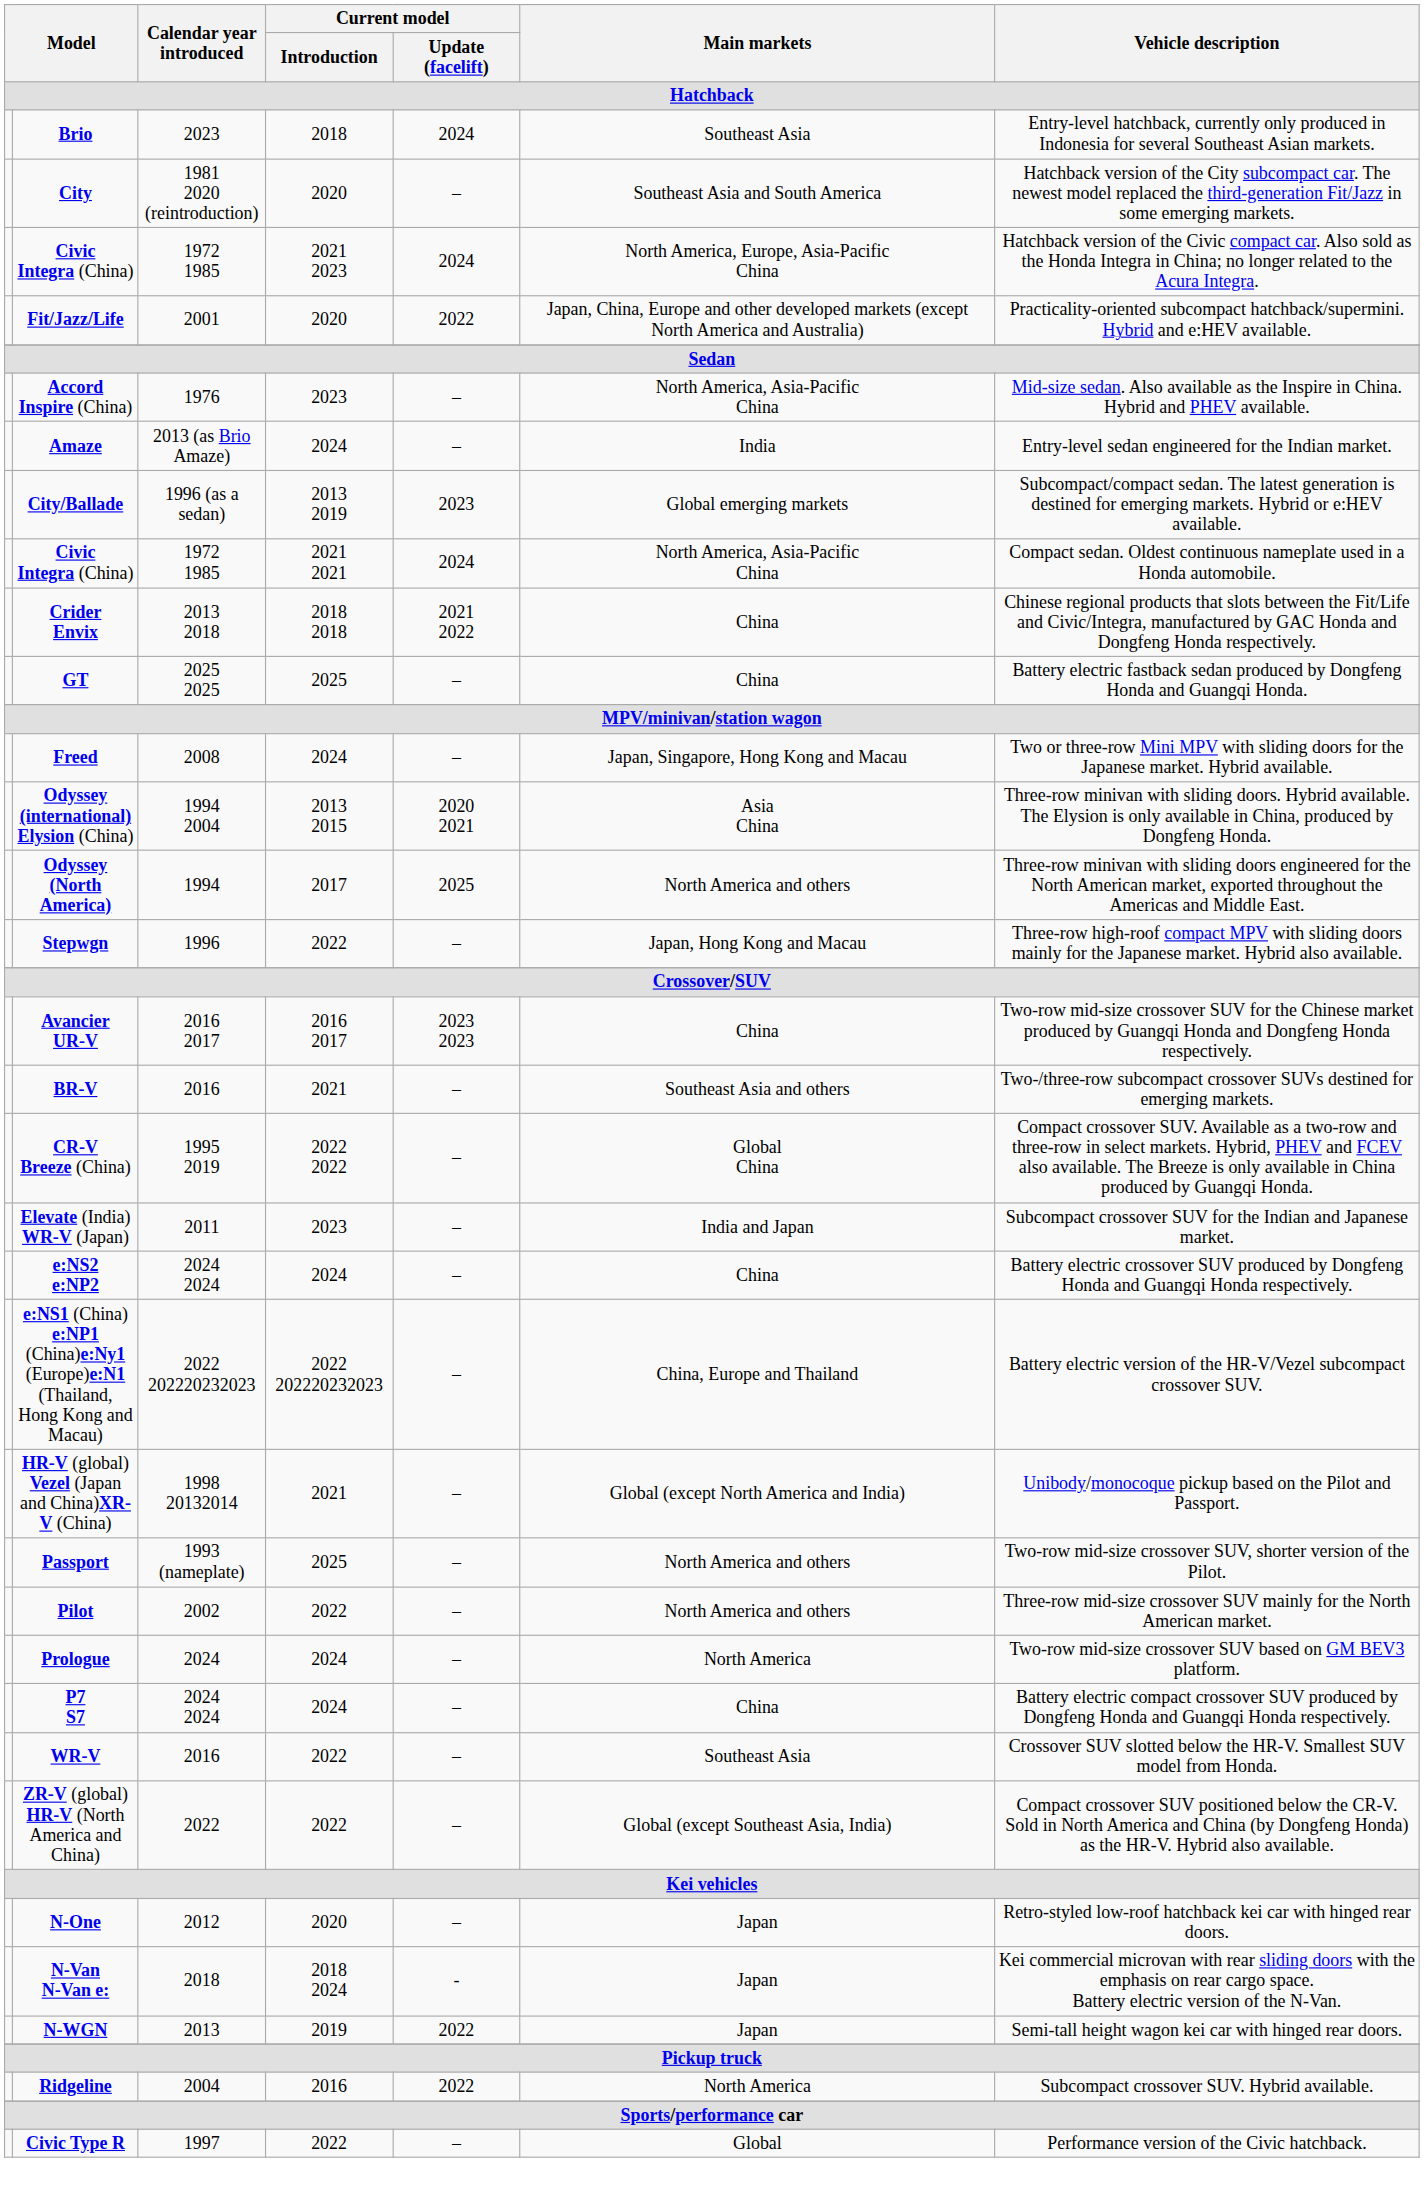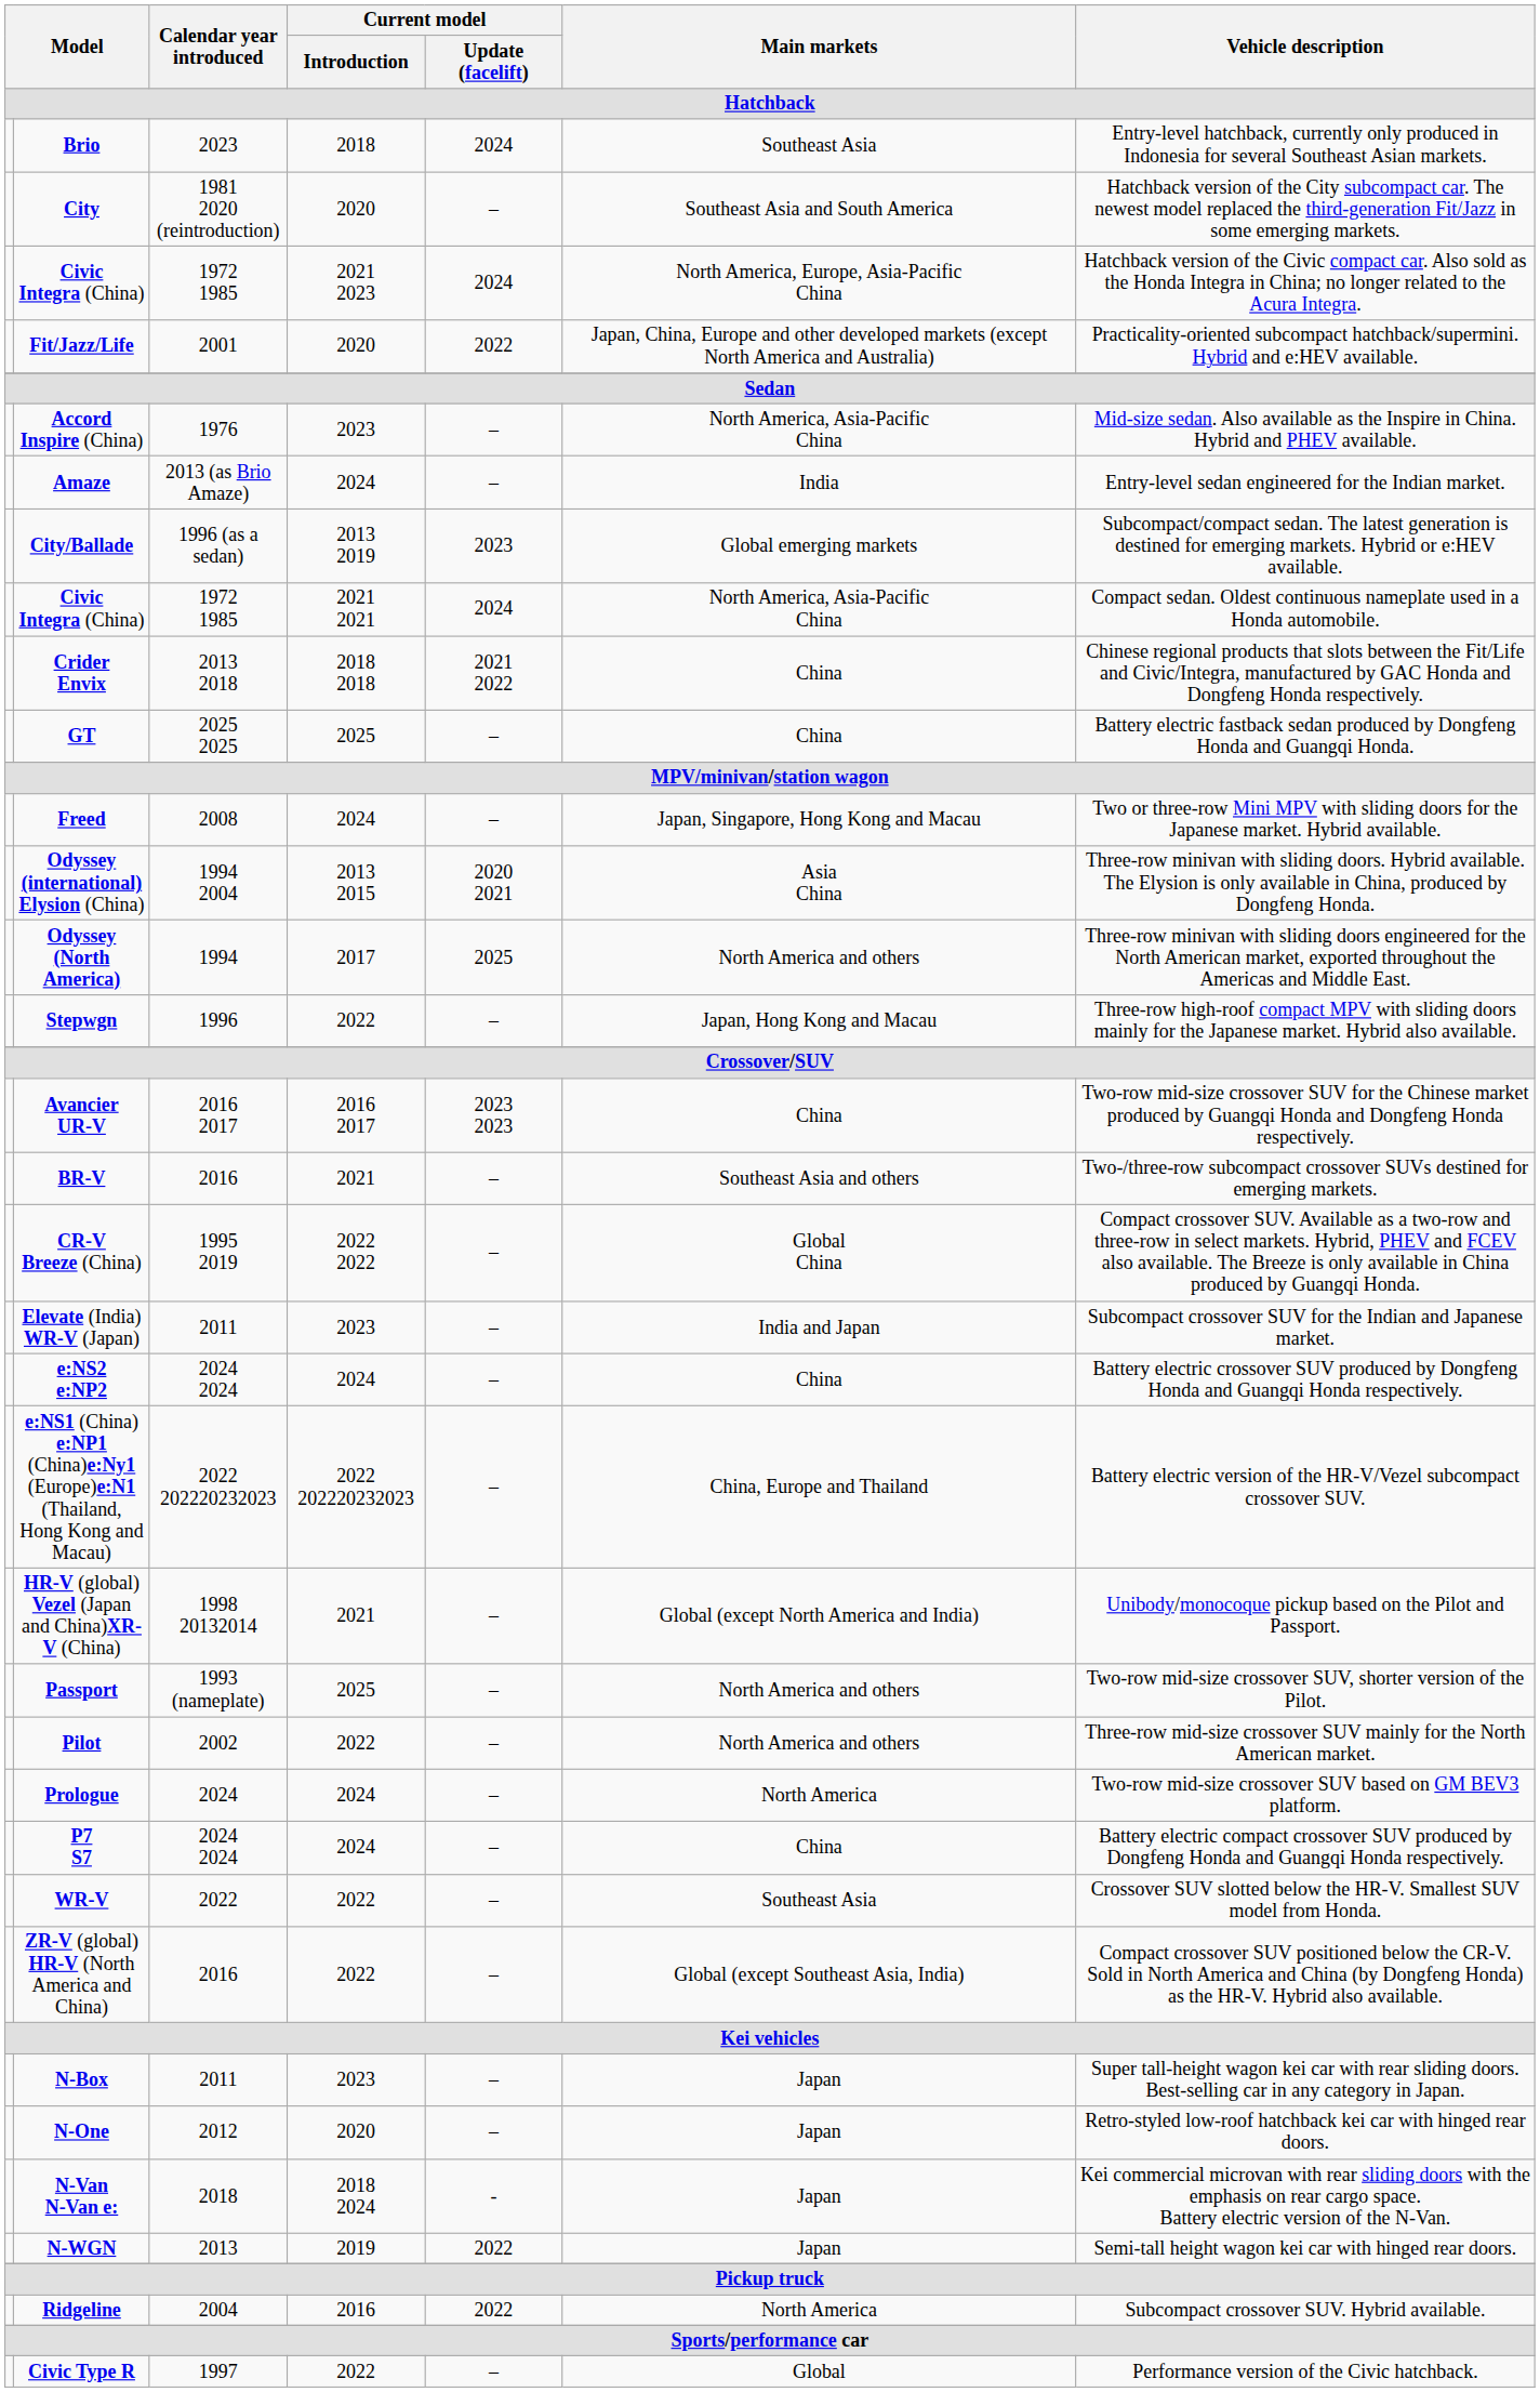WR-V | Calendar year introduced: 2016 -> 2022
ZR-V (global) HR-V (North America and China) | Calendar year introduced: 2022 -> 2016
+ row: N-Box | 2011 | 2023 | – | Japan | Super tall-height wagon kei car with rear sliding doors. Best-selling car in any category in Japan.
